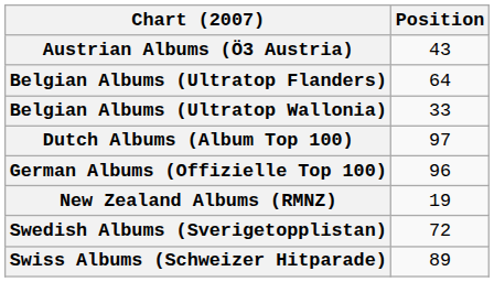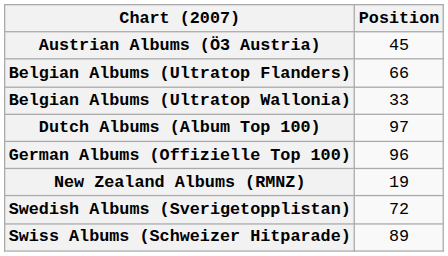Austrian Albums (Ö3 Austria) | Position: 43 -> 45
Belgian Albums (Ultratop Flanders) | Position: 64 -> 66
